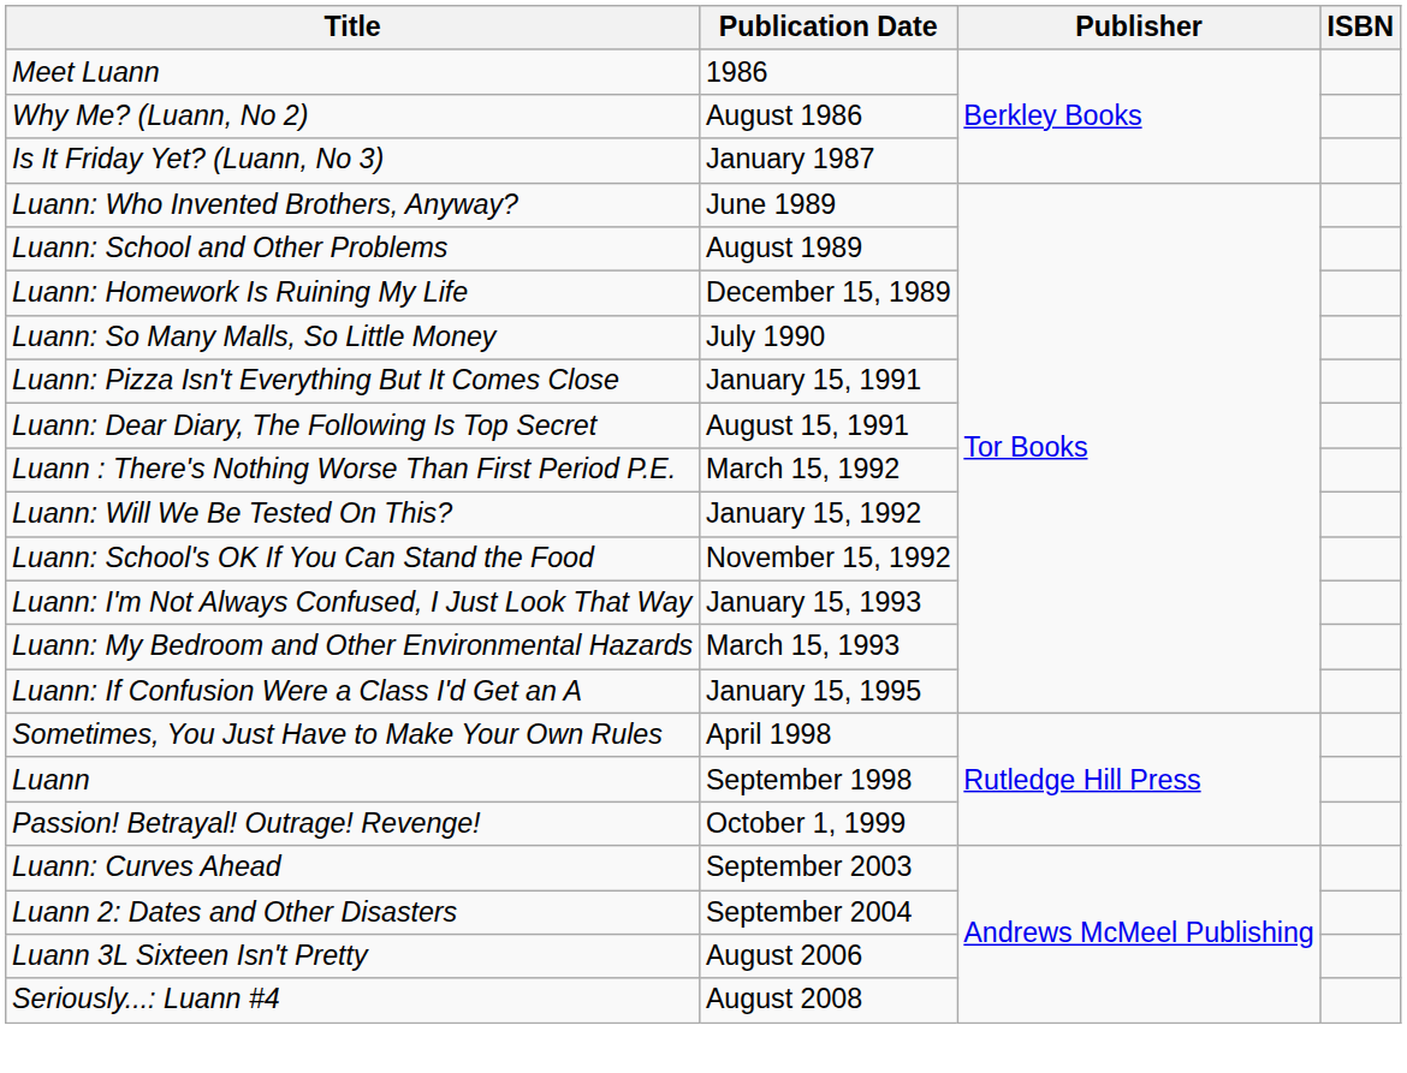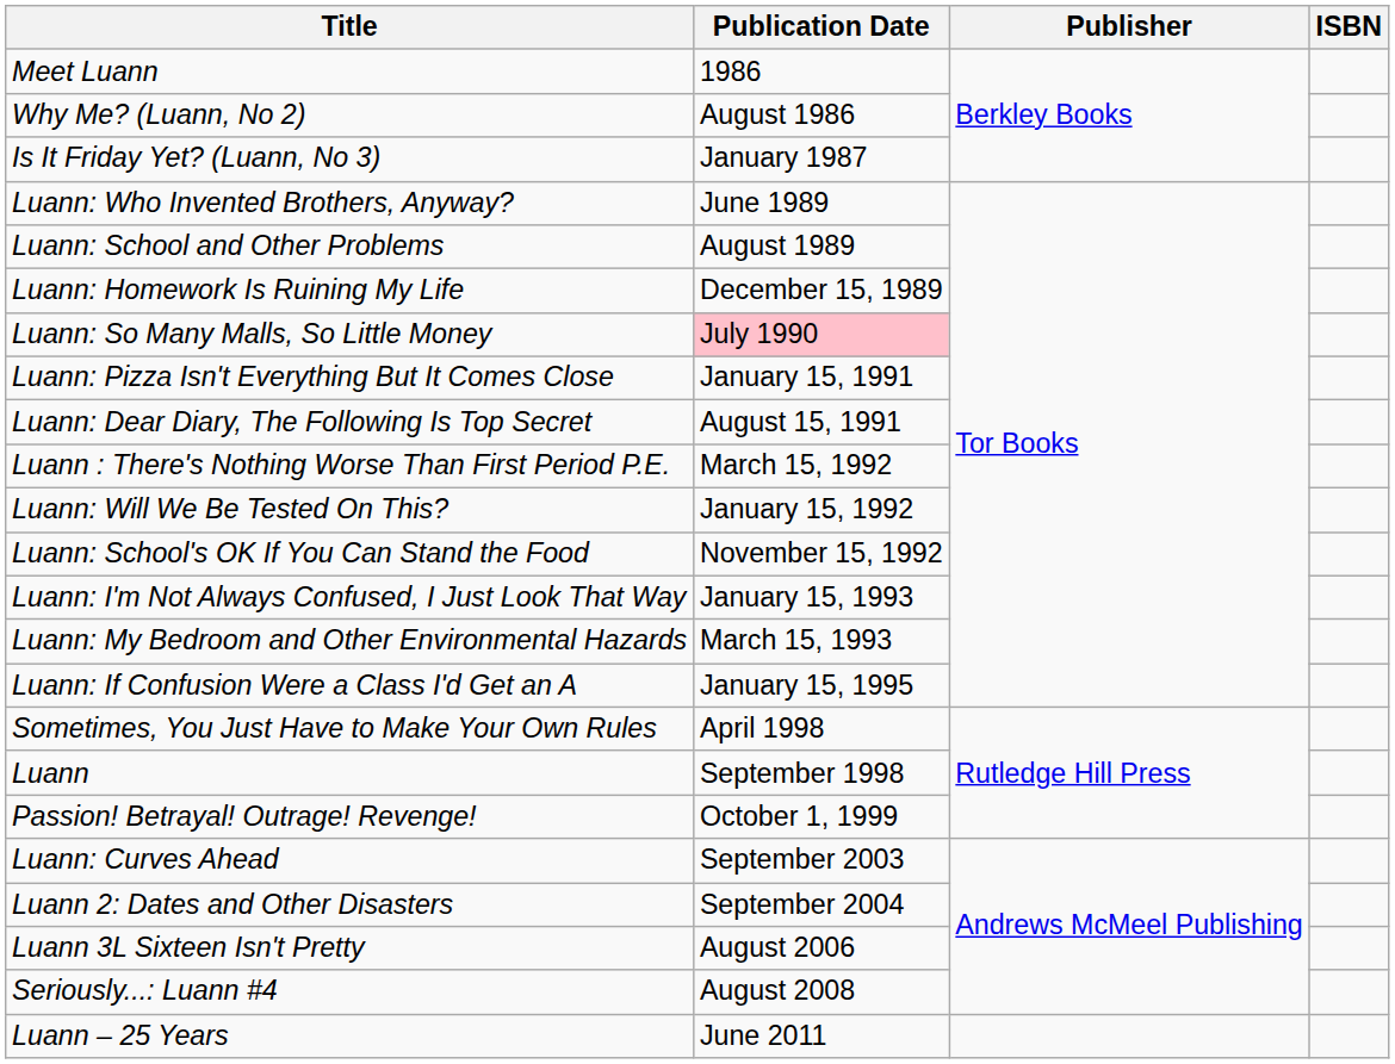Luann: So Many Malls, So Little Money | Publication Date: no background -> pink background
+ row: Luann – 25 Years | June 2011
